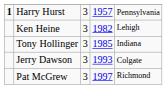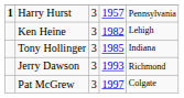Jerry Dawson | column 5: Colgate -> Richmond
Pat McGrew | column 5: Richmond -> Colgate
